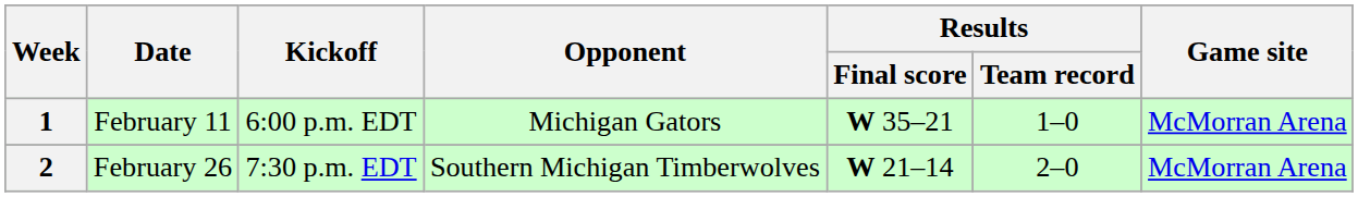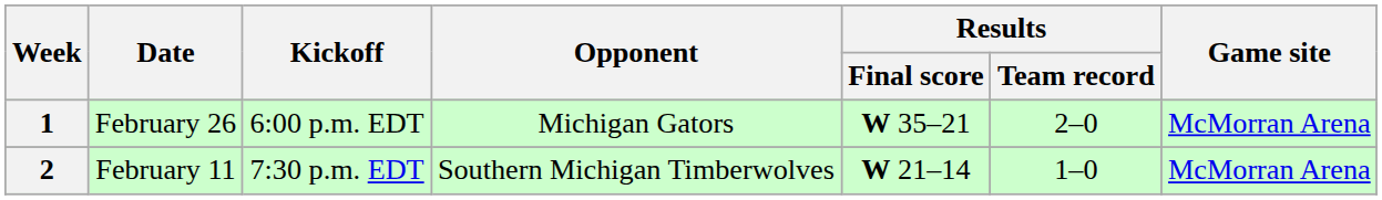1 | Date: February 11 -> February 26
1 | Results / Team record: 1–0 -> 2–0
2 | Date: February 26 -> February 11
2 | Results / Team record: 2–0 -> 1–0
